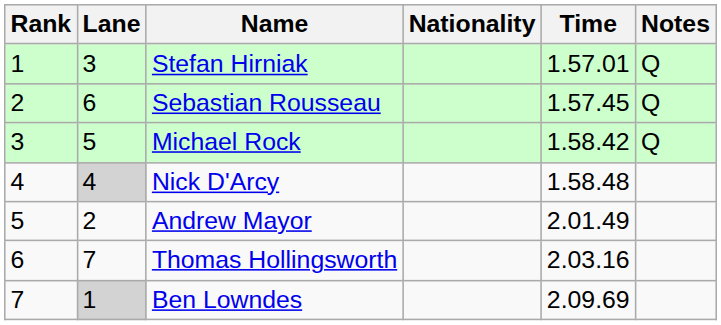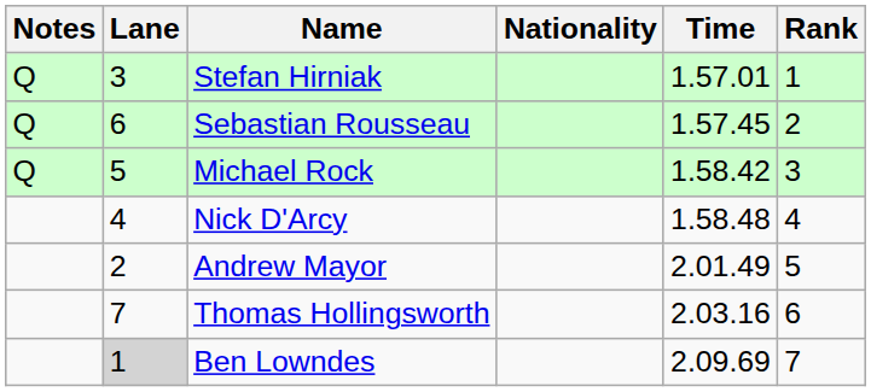columns swapped: Rank <-> Notes
Nick D'Arcy | Lane: lightgrey background -> no background
